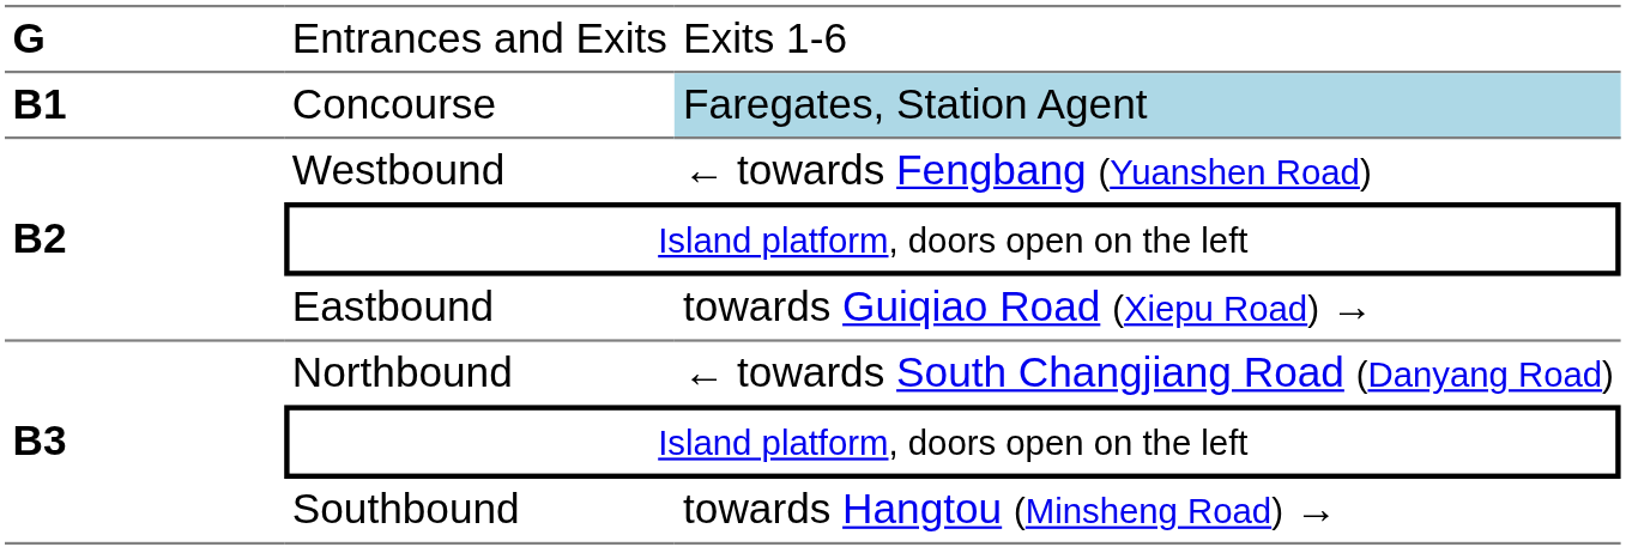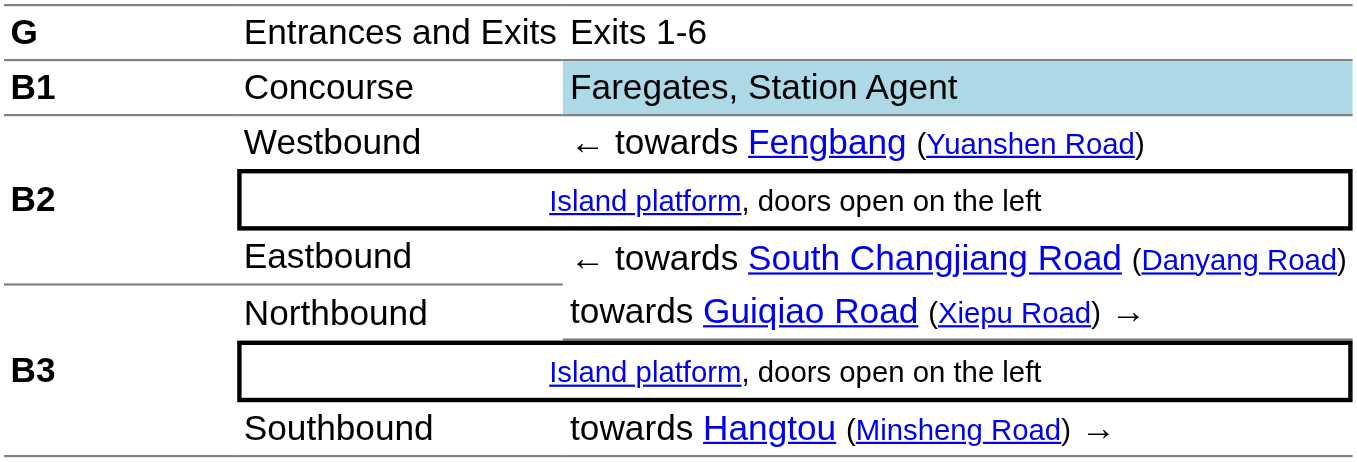Eastbound | column 3: towards Guiqiao Road (Xiepu Road) → -> ← towards South Changjiang Road (Danyang Road)
Northbound | column 3: ← towards South Changjiang Road (Danyang Road) -> towards Guiqiao Road (Xiepu Road) →
